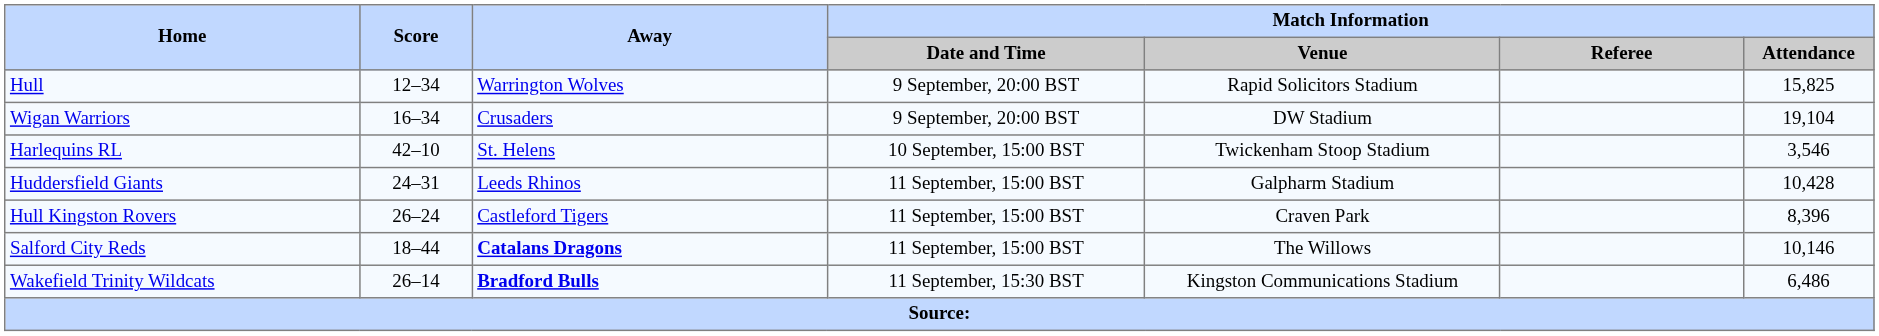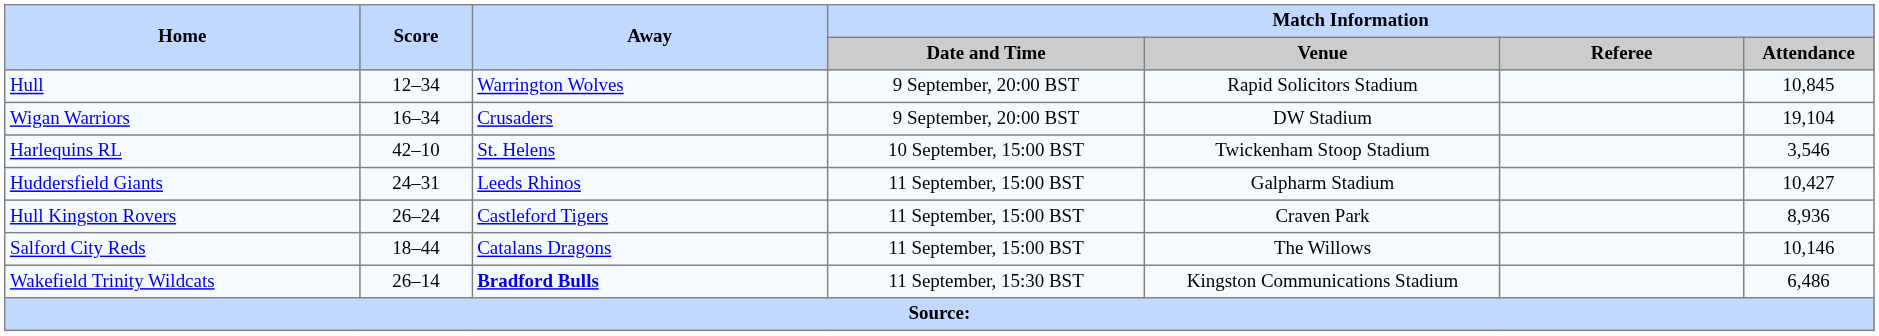Hull | Match Information / Attendance: 15,825 -> 10,845
Huddersfield Giants | Match Information / Attendance: 10,428 -> 10,427
Hull Kingston Rovers | Match Information / Attendance: 8,396 -> 8,936
Salford City Reds | Away: bold -> normal
